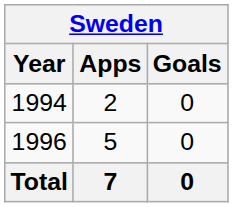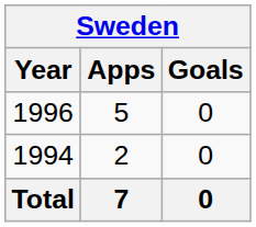rows swapped: 1994 <-> 1996
